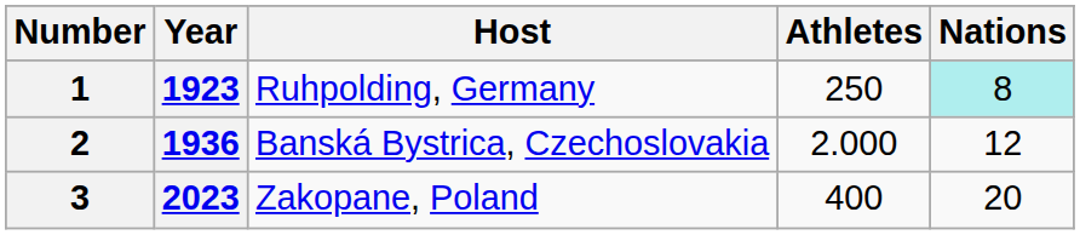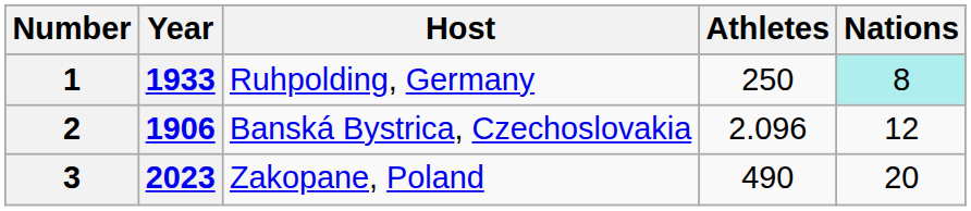1 | Year: 1923 -> 1933
2 | Year: 1936 -> 1906
2 | Athletes: 2.000 -> 2.096
3 | Athletes: 400 -> 490
